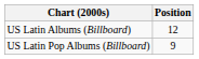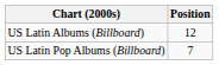US Latin Pop Albums (Billboard) | Position: 9 -> 7
